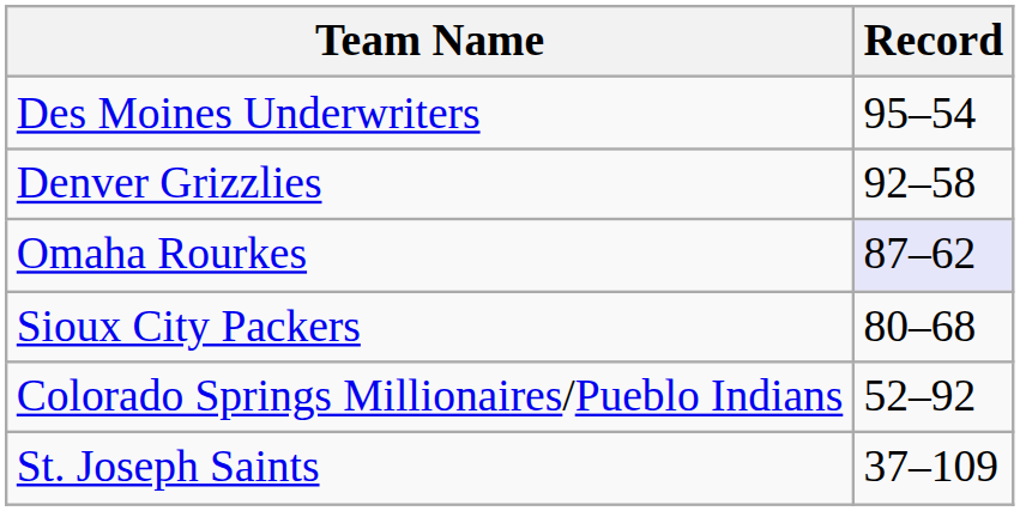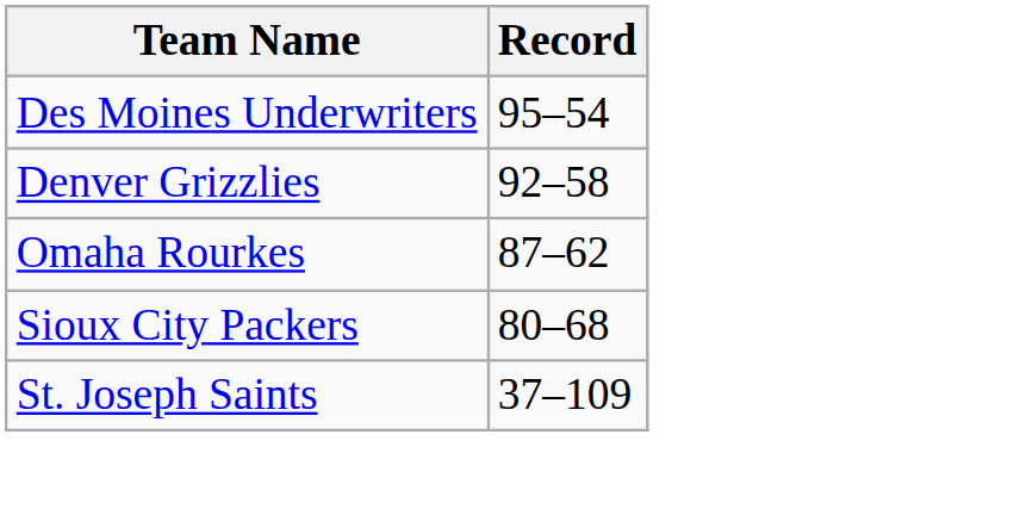Omaha Rourkes | Record: lavender background -> no background
- row: Colorado Springs Millionaires/Pueblo Indians | 52–92
